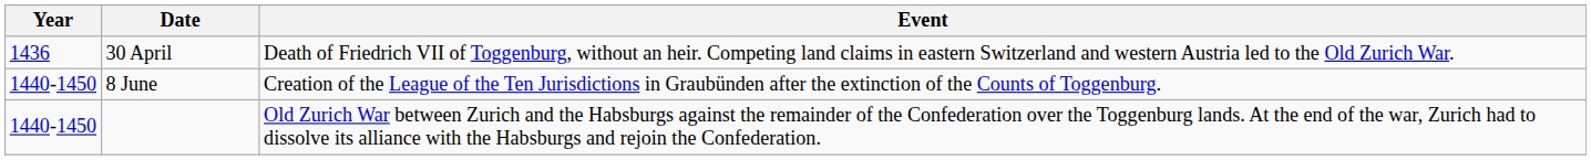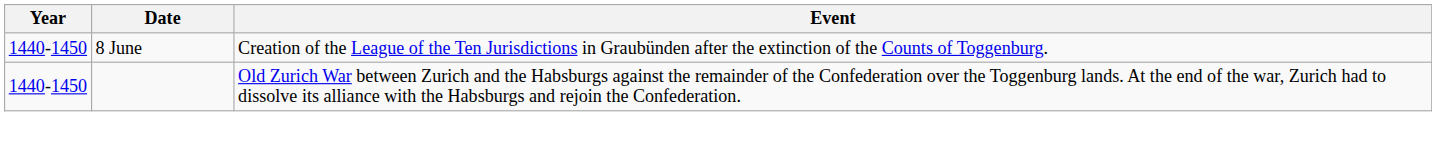- row: 1436 | 30 April | Death of Friedrich VII of Toggenburg, without an heir. Competing land claims in eastern Switzerland and western Austria led to the Old Zurich War.
